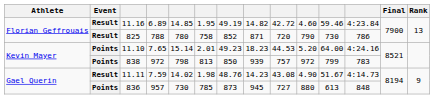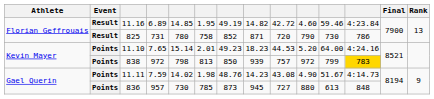825 | column 4: 788 -> 731
838 | column 12: no background -> gold background
11.11 | Event: Result -> Points
